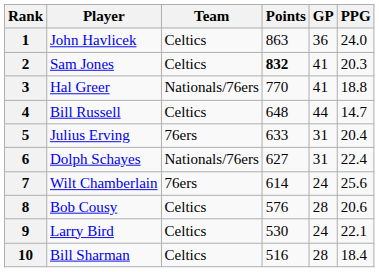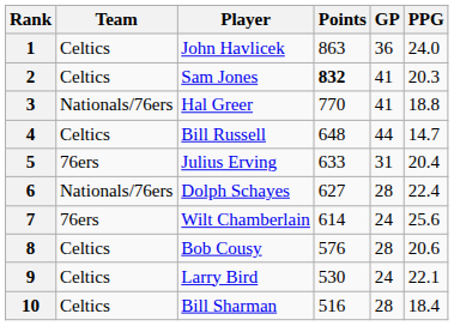columns swapped: Player <-> Team
6 | GP: 31 -> 28
